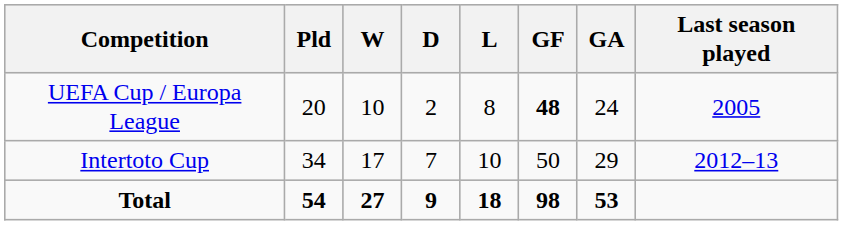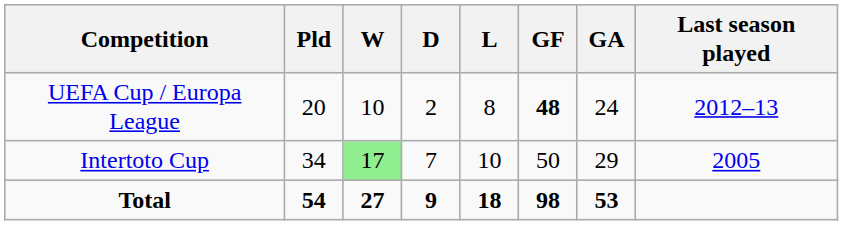UEFA Cup / Europa League | Last season played: 2005 -> 2012–13
Intertoto Cup | W: no background -> lightgreen background
Intertoto Cup | Last season played: 2012–13 -> 2005
